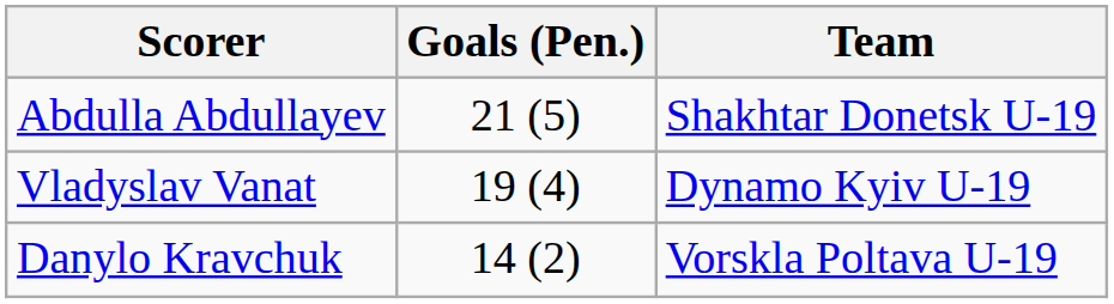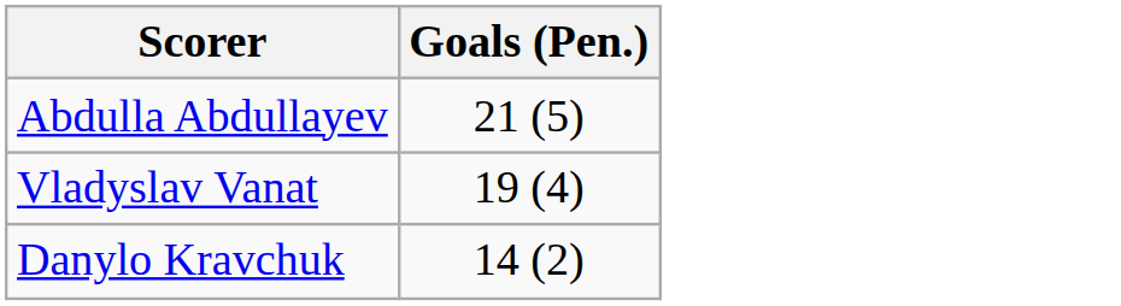- column: Team | Shakhtar Donetsk U-19 | Dynamo Kyiv U-19 | Vorskla Poltava U-19
